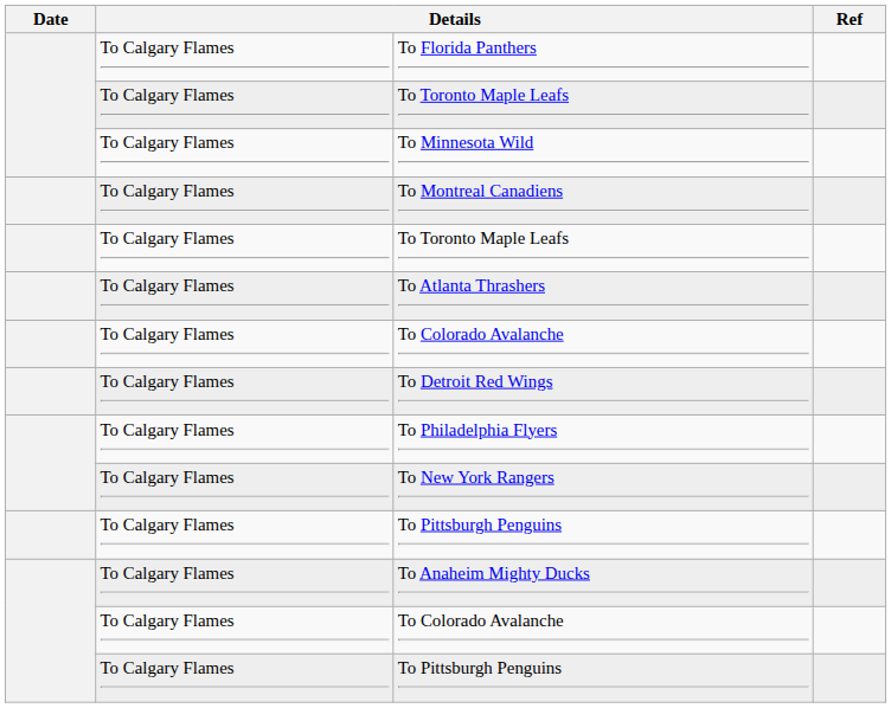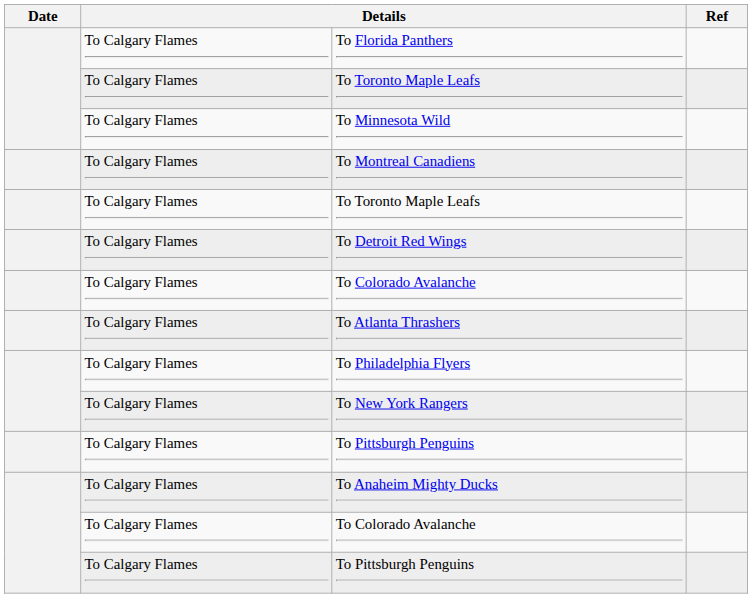rows swapped: To Detroit Red Wings <-> To Atlanta Thrashers
